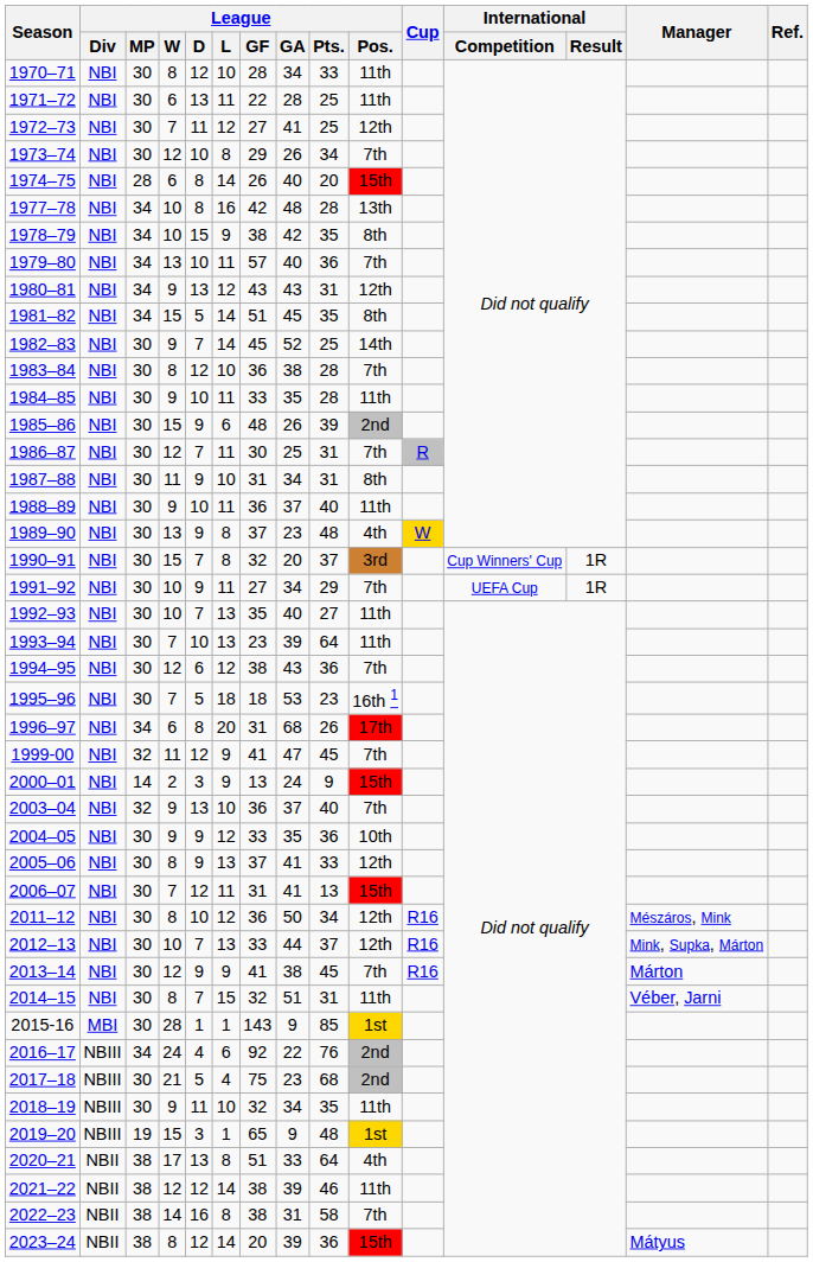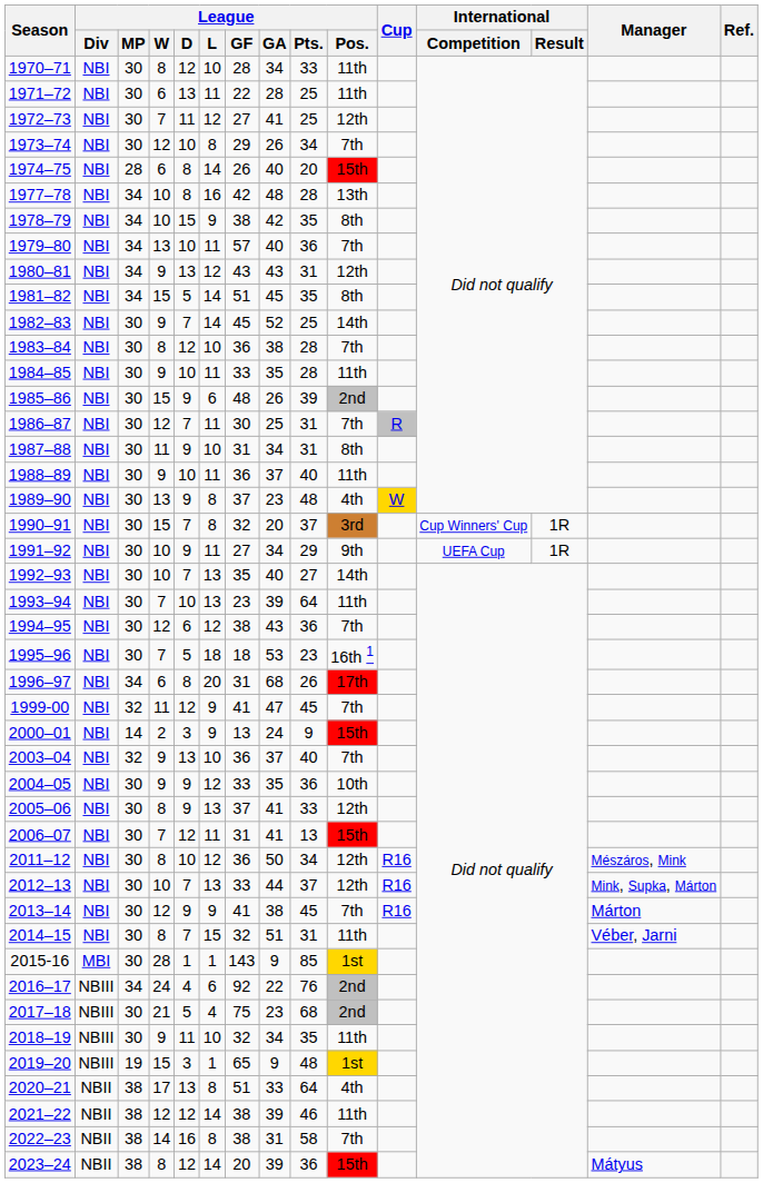1991–92 | League / Pos.: 7th -> 9th
1992–93 | League / Pos.: 11th -> 14th
